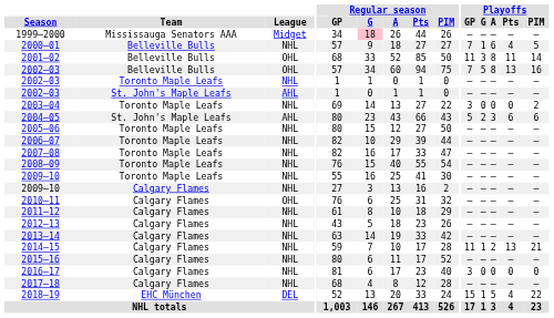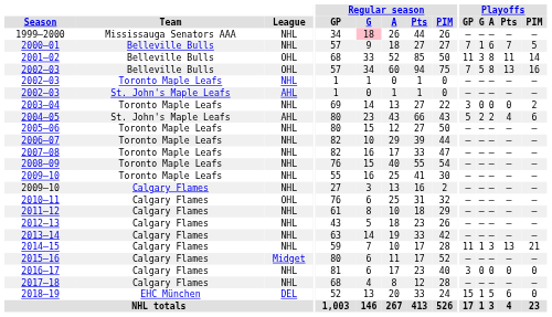1999–2000 | League: Midget -> NHL
2000–01 | Playoffs / Pts: 4 -> 7
2004–05 | Playoffs / A: 3 -> 2
2004–05 | Playoffs / Pts: 6 -> 4
2014–15 | Playoffs / A: 2 -> 3
2015–16 | League: NHL -> Midget
2018–19 | Playoffs / Pts: 4 -> 6
2018–19 | Playoffs / PIM: 22 -> 0
